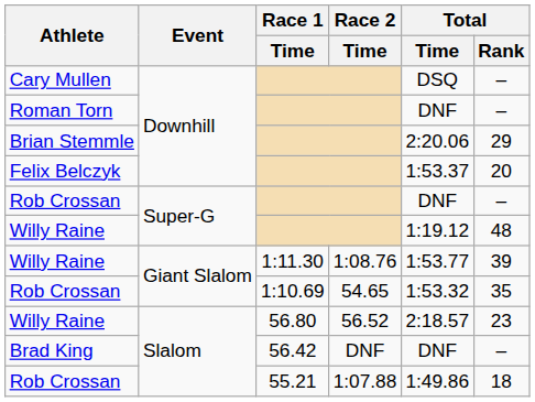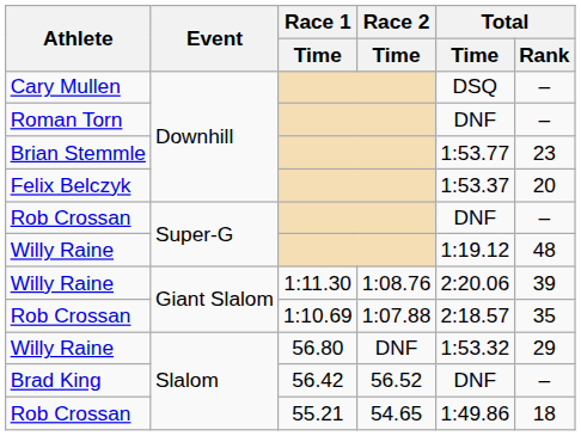Brian Stemmle | Total / Time: 2:20.06 -> 1:53.77
Brian Stemmle | Total / Rank: 29 -> 23
Willy Raine / 1:11.30 | Total / Time: 1:53.77 -> 2:20.06
Rob Crossan / 1:10.69 | Race 2 / Time: 54.65 -> 1:07.88
Rob Crossan / 1:10.69 | Total / Time: 1:53.32 -> 2:18.57
Willy Raine / 56.80 | Race 2 / Time: 56.52 -> DNF
Willy Raine / 56.80 | Total / Time: 2:18.57 -> 1:53.32
Willy Raine / 56.80 | Total / Rank: 23 -> 29
Brad King | Race 2 / Time: DNF -> 56.52
Rob Crossan / 55.21 | Race 2 / Time: 1:07.88 -> 54.65
